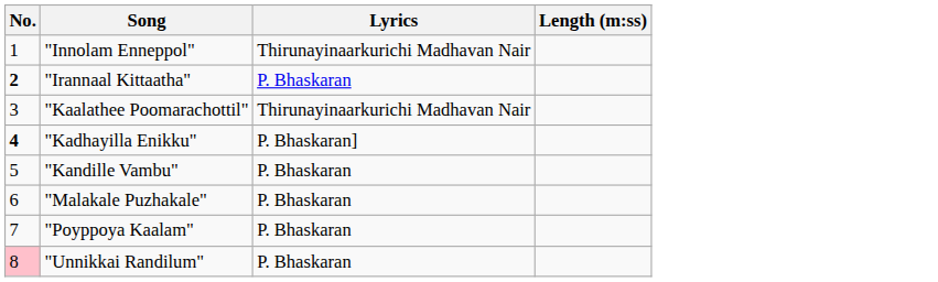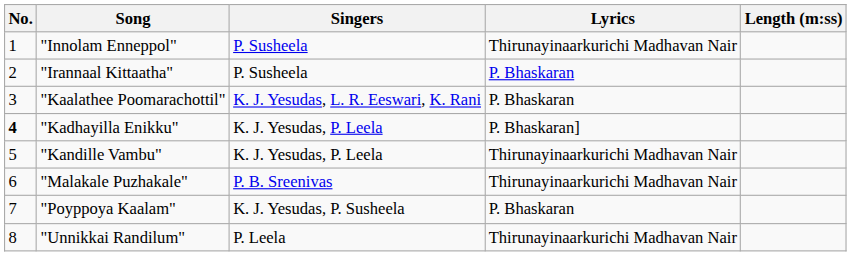+ column: Singers | P. Susheela | P. Susheela | K. J. Yesudas, L. R. Eeswari, K. Rani | K. J. Yesudas, P. Leela | K. J. Yesudas, P. Leela | P. B. Sreenivas | K. J. Yesudas, P. Susheela | P. Leela
"Irannaal Kittaatha" | No.: bold -> normal
"Kaalathee Poomarachottil" | Lyrics: Thirunayinaarkurichi Madhavan Nair -> P. Bhaskaran
"Kandille Vambu" | Lyrics: P. Bhaskaran -> Thirunayinaarkurichi Madhavan Nair
"Malakale Puzhakale" | Lyrics: P. Bhaskaran -> Thirunayinaarkurichi Madhavan Nair
"Unnikkai Randilum" | No.: pink background -> no background
"Unnikkai Randilum" | Lyrics: P. Bhaskaran -> Thirunayinaarkurichi Madhavan Nair
